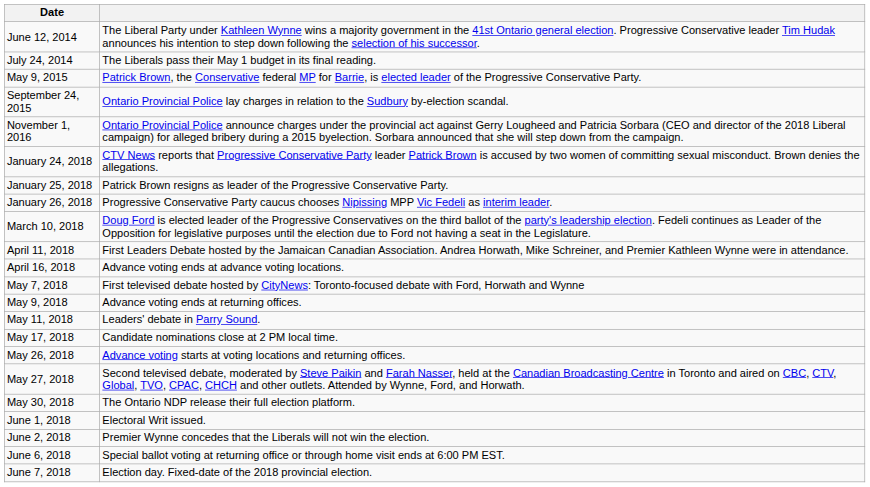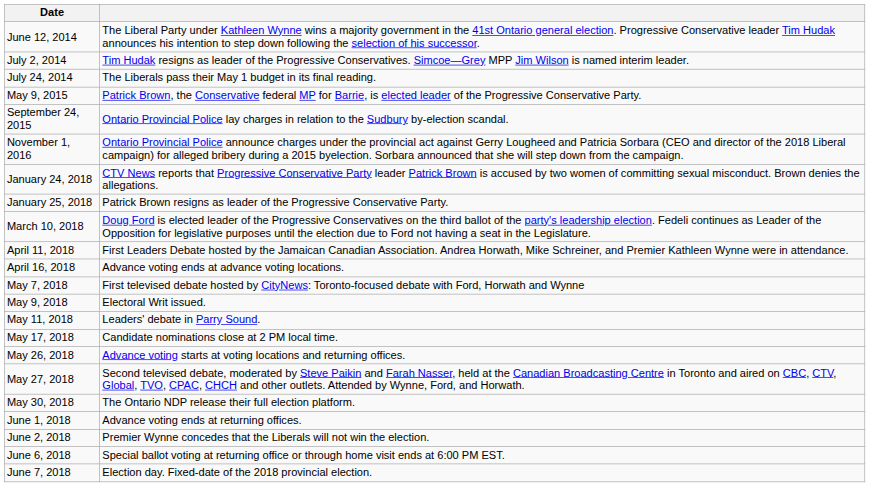+ row: July 2, 2014 | Tim Hudak resigns as leader of the Progressive Conservatives. Simcoe—Grey MPP Jim Wilson is named interim leader.
- row: January 26, 2018 | Progressive Conservative Party caucus chooses Nipissing MPP Vic Fedeli as interim leader.
May 9, 2018 | column 2: Advance voting ends at returning offices. -> Electoral Writ issued.
June 1, 2018 | column 2: Electoral Writ issued. -> Advance voting ends at returning offices.
